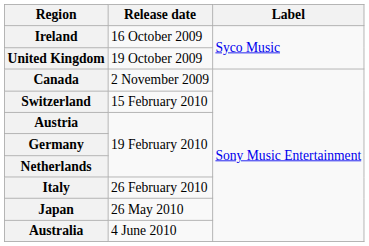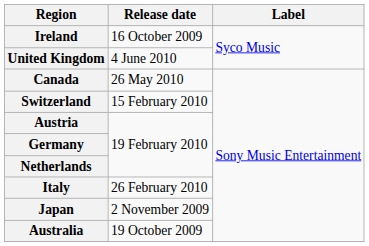United Kingdom | Release date: 19 October 2009 -> 4 June 2010
Canada | Release date: 2 November 2009 -> 26 May 2010
Japan | Release date: 26 May 2010 -> 2 November 2009
Australia | Release date: 4 June 2010 -> 19 October 2009
